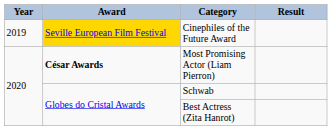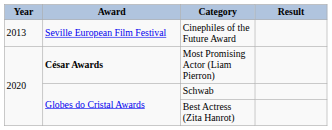Cinephiles of the Future Award | Year: 2019 -> 2013
Cinephiles of the Future Award | Award: gold background -> no background
